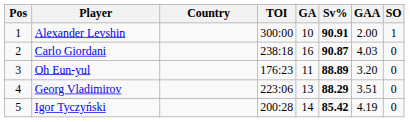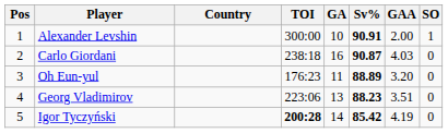Georg Vladimirov | Sv%: 88.29 -> 88.23
Igor Tyczyński | TOI: normal -> bold
